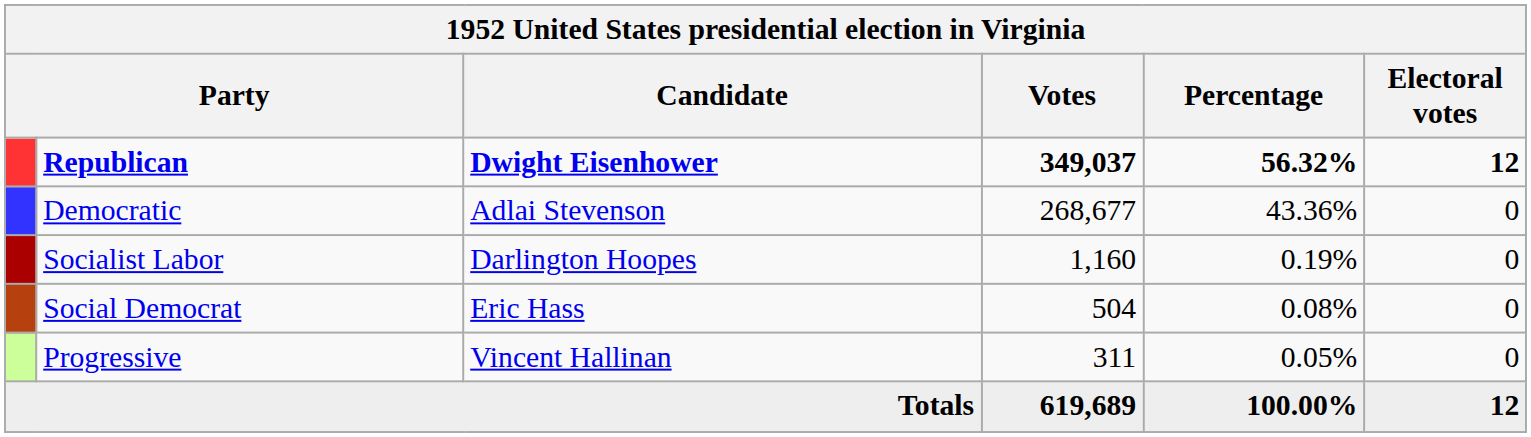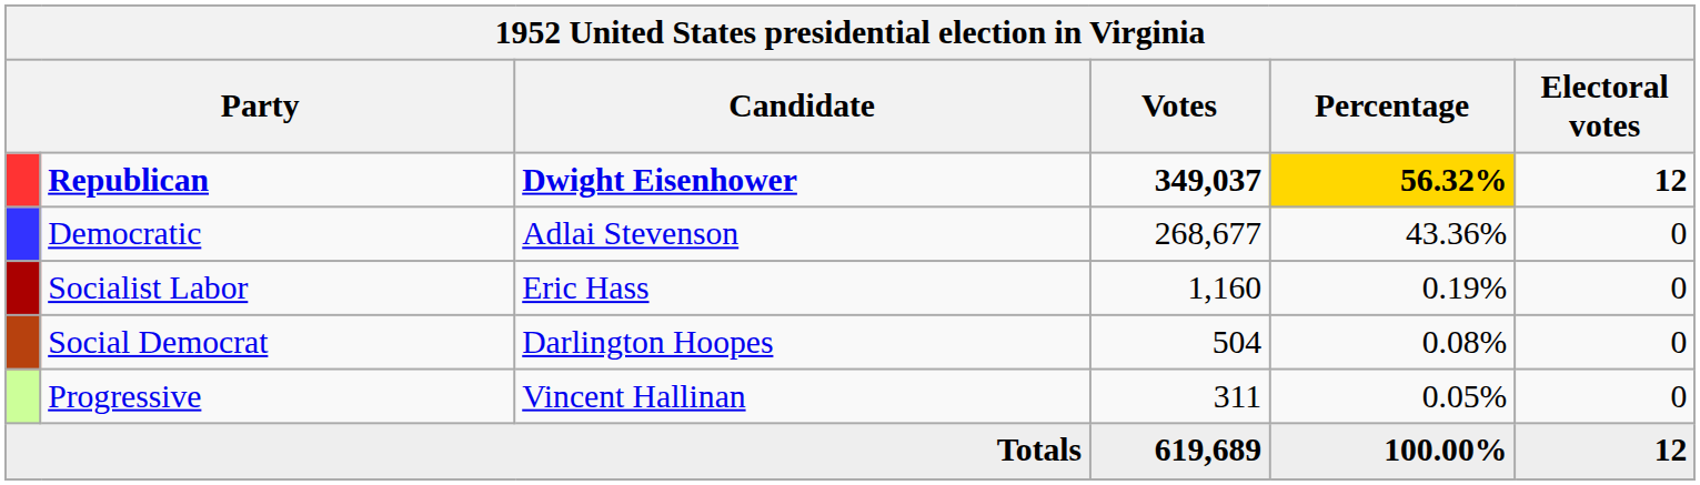Republican | Percentage: no background -> gold background
Socialist Labor | Candidate: Darlington Hoopes -> Eric Hass
Social Democrat | Candidate: Eric Hass -> Darlington Hoopes
